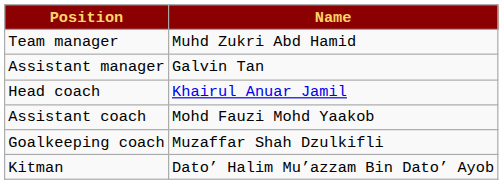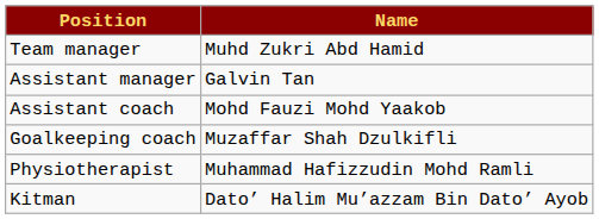- row: Head coach | Khairul Anuar Jamil
+ row: Physiotherapist | Muhammad Hafizzudin Mohd Ramli
